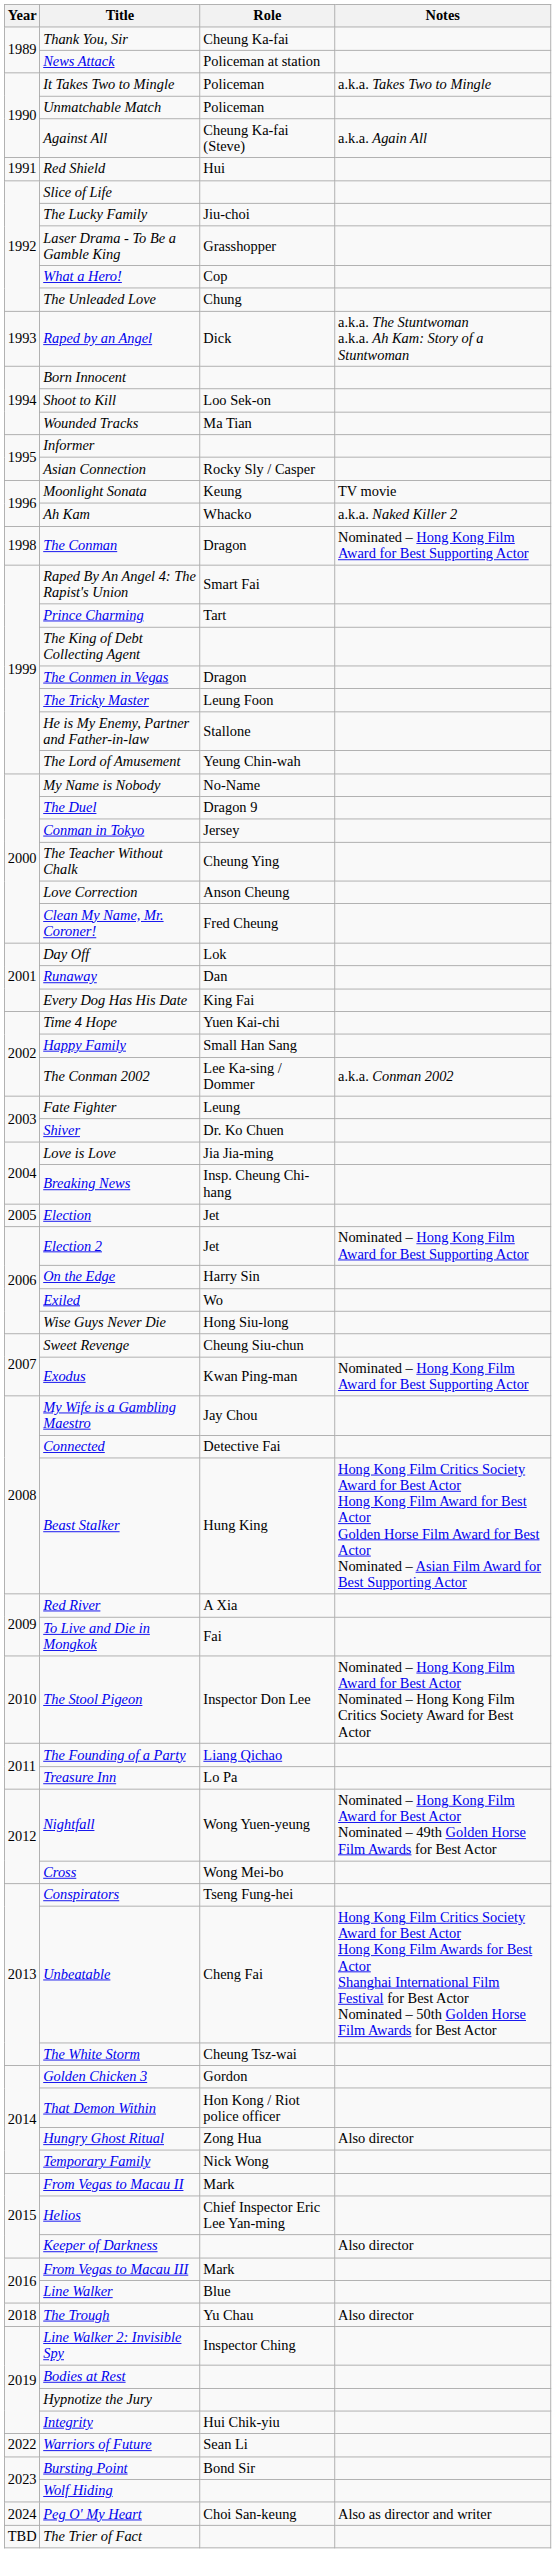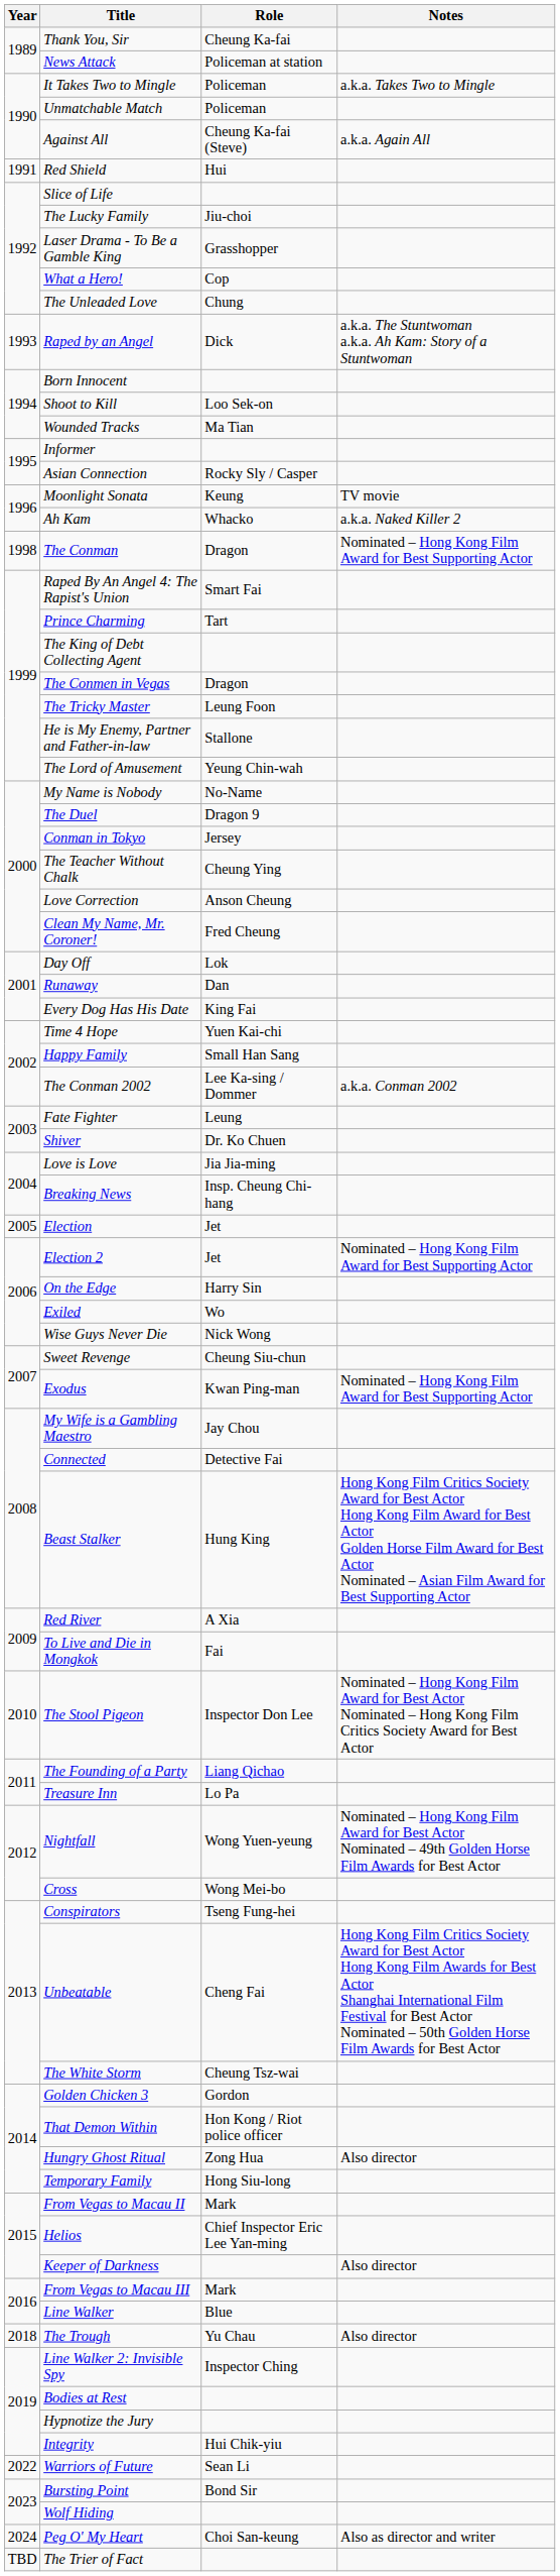Wise Guys Never Die | Role: Hong Siu-long -> Nick Wong
Temporary Family | Role: Nick Wong -> Hong Siu-long
